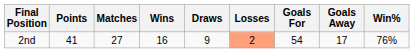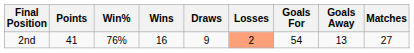columns swapped: Matches <-> Win%
2nd | Goals Away: 17 -> 13
